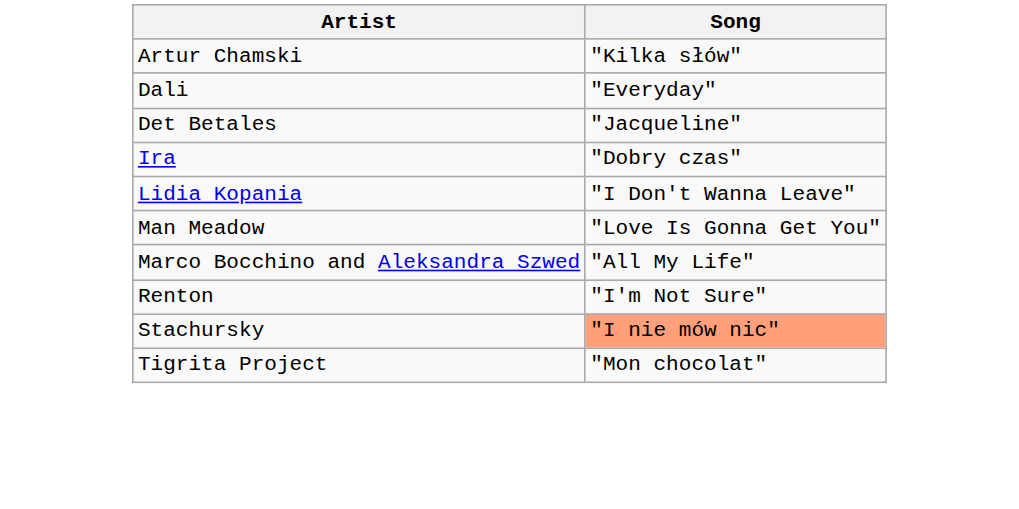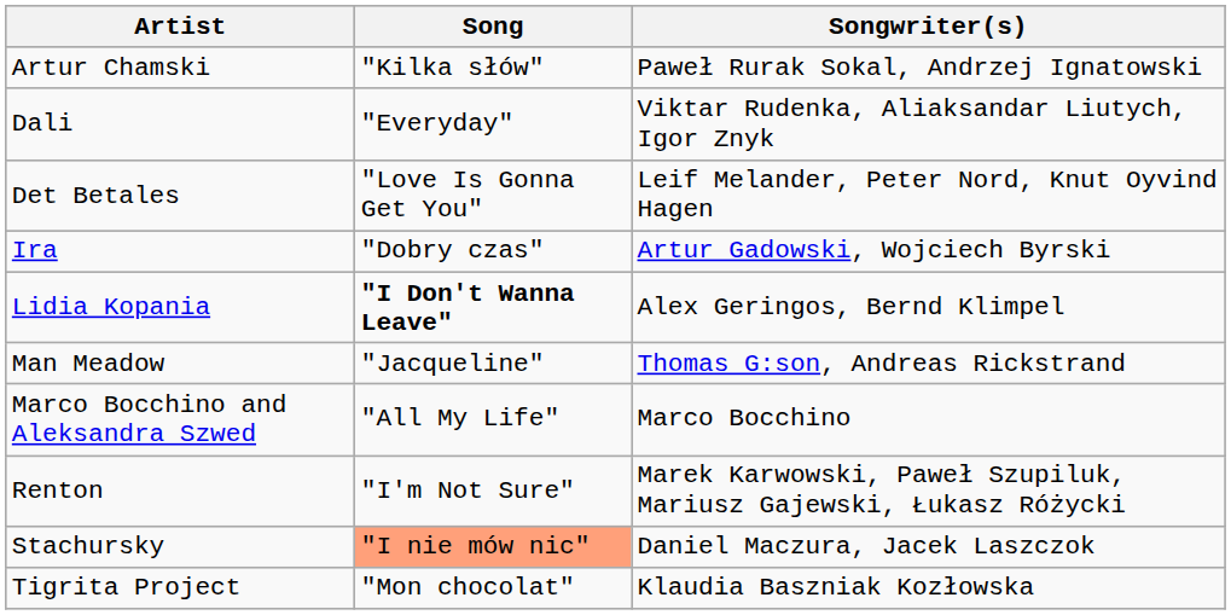+ column: Songwriter(s) | Paweł Rurak Sokal, Andrzej Ignatowski | Viktar Rudenka, Aliaksandar Liutych, Igor Znyk | Leif Melander, Peter Nord, Knut Oyvind Hagen | Artur Gadowski, Wojciech Byrski | Alex Geringos, Bernd Klimpel | Thomas G:son, Andreas Rickstrand | Marco Bocchino | Marek Karwowski, Paweł Szupiluk, Mariusz Gajewski, Łukasz Różycki | Daniel Maczura, Jacek Laszczok | Klaudia Baszniak Kozłowska
Det Betales | Song: "Jacqueline" -> "Love Is Gonna Get You"
Lidia Kopania | Song: normal -> bold
Man Meadow | Song: "Love Is Gonna Get You" -> "Jacqueline"
